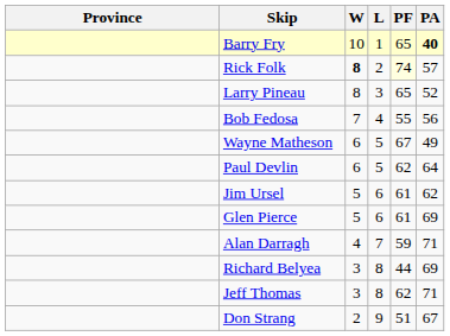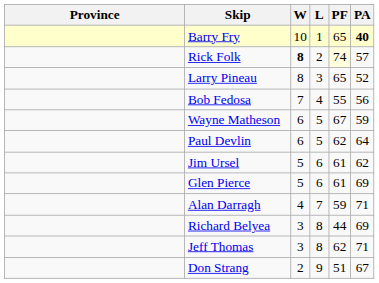Wayne Matheson | PA: 49 -> 59
